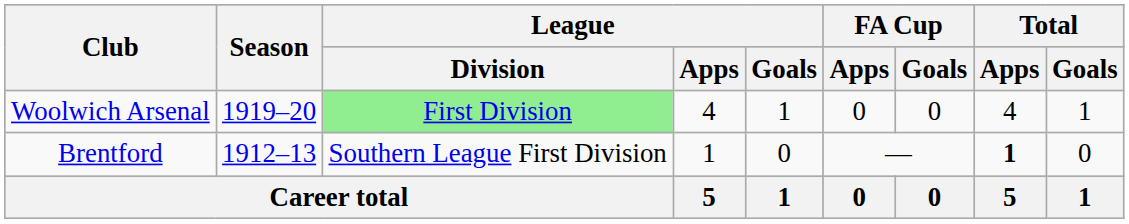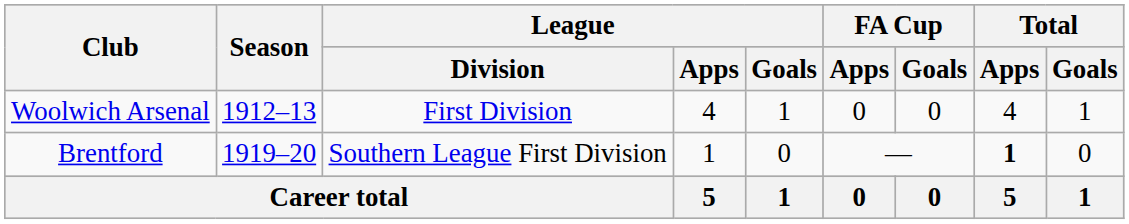Woolwich Arsenal | Season: 1919–20 -> 1912–13
Woolwich Arsenal | League / Division: lightgreen background -> no background
Brentford | Season: 1912–13 -> 1919–20
